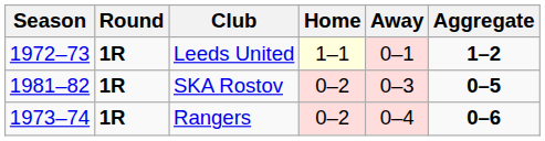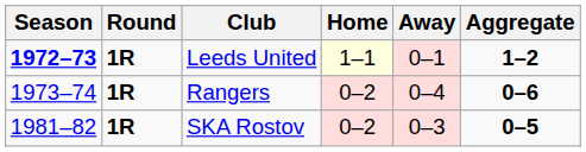Leeds United | Season: normal -> bold
rows swapped: Rangers <-> SKA Rostov
